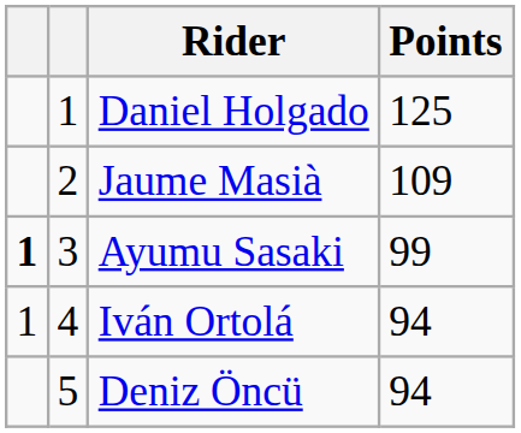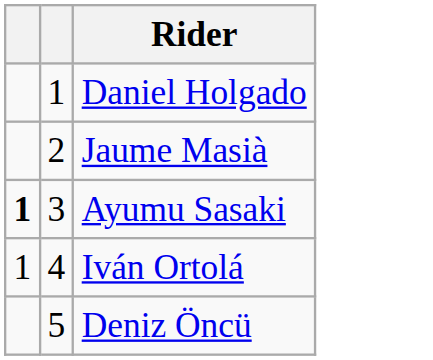- column: Points | 125 | 109 | 99 | 94 | 94
